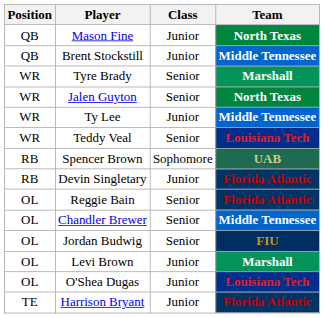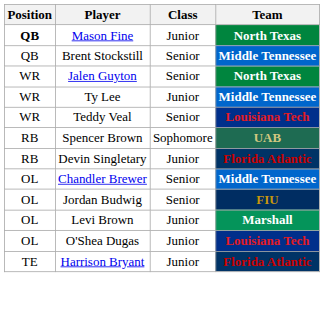Mason Fine | Position: normal -> bold
Brent Stockstill | Class: Junior -> Senior
- row: WR | Tyre Brady | Senior | Marshall
- row: OL | Reggie Bain | Senior | Florida Atlantic
